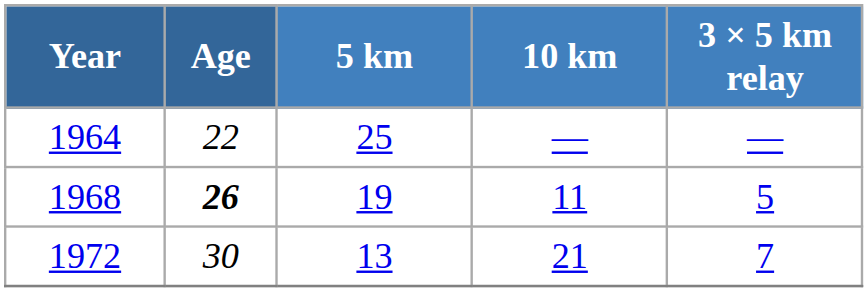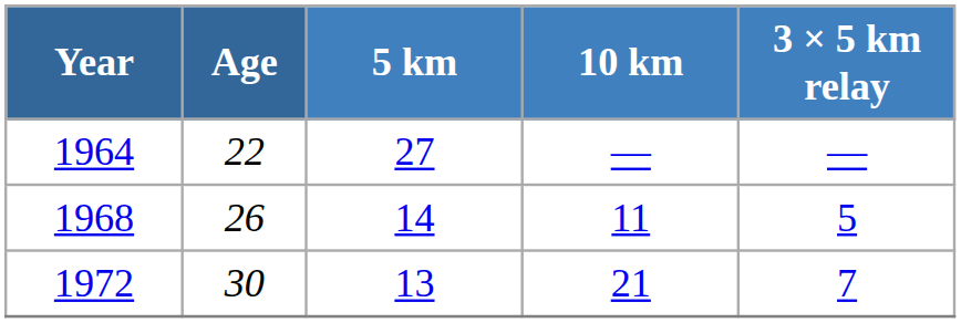1964 | 5 km: 25 -> 27
1968 | Age: bold -> normal
1968 | 5 km: 19 -> 14
